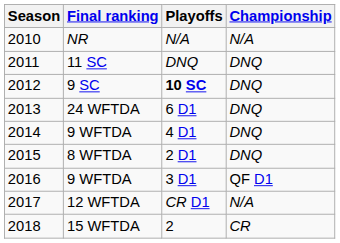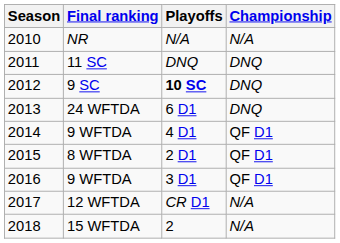2014 | Championship: DNQ -> QF D1
2015 | Championship: DNQ -> QF D1
2018 | Championship: CR -> N/A
